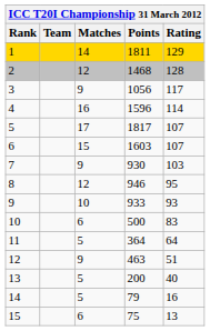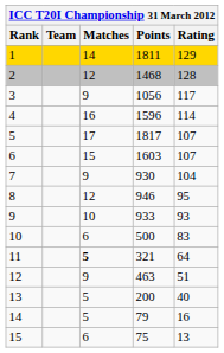7 | Rating: 103 -> 104
11 | Matches: normal -> bold
11 | Points: 364 -> 321
